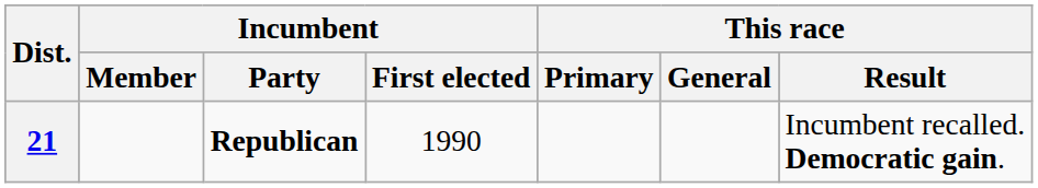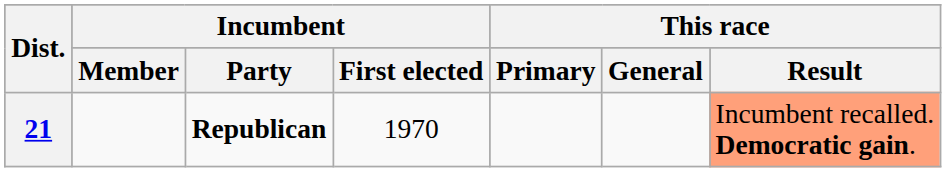21 | Incumbent / First elected: 1990 -> 1970
21 | This race / Result: no background -> lightsalmon background
